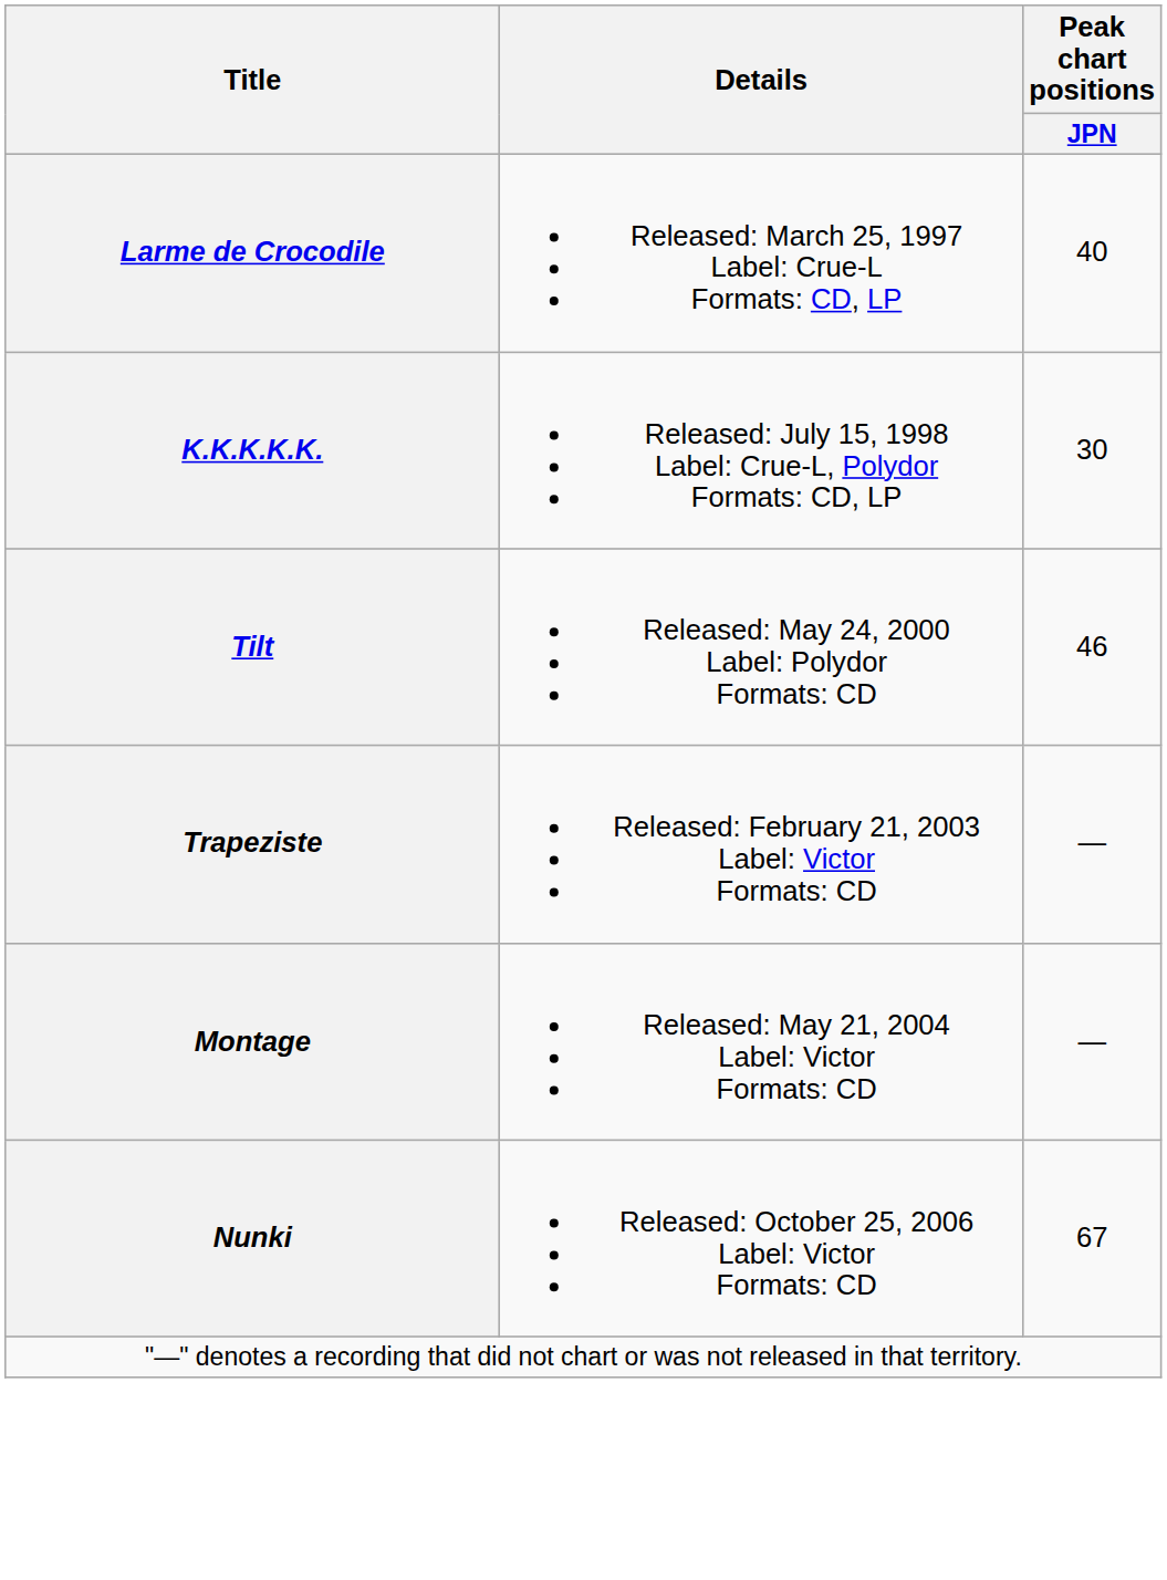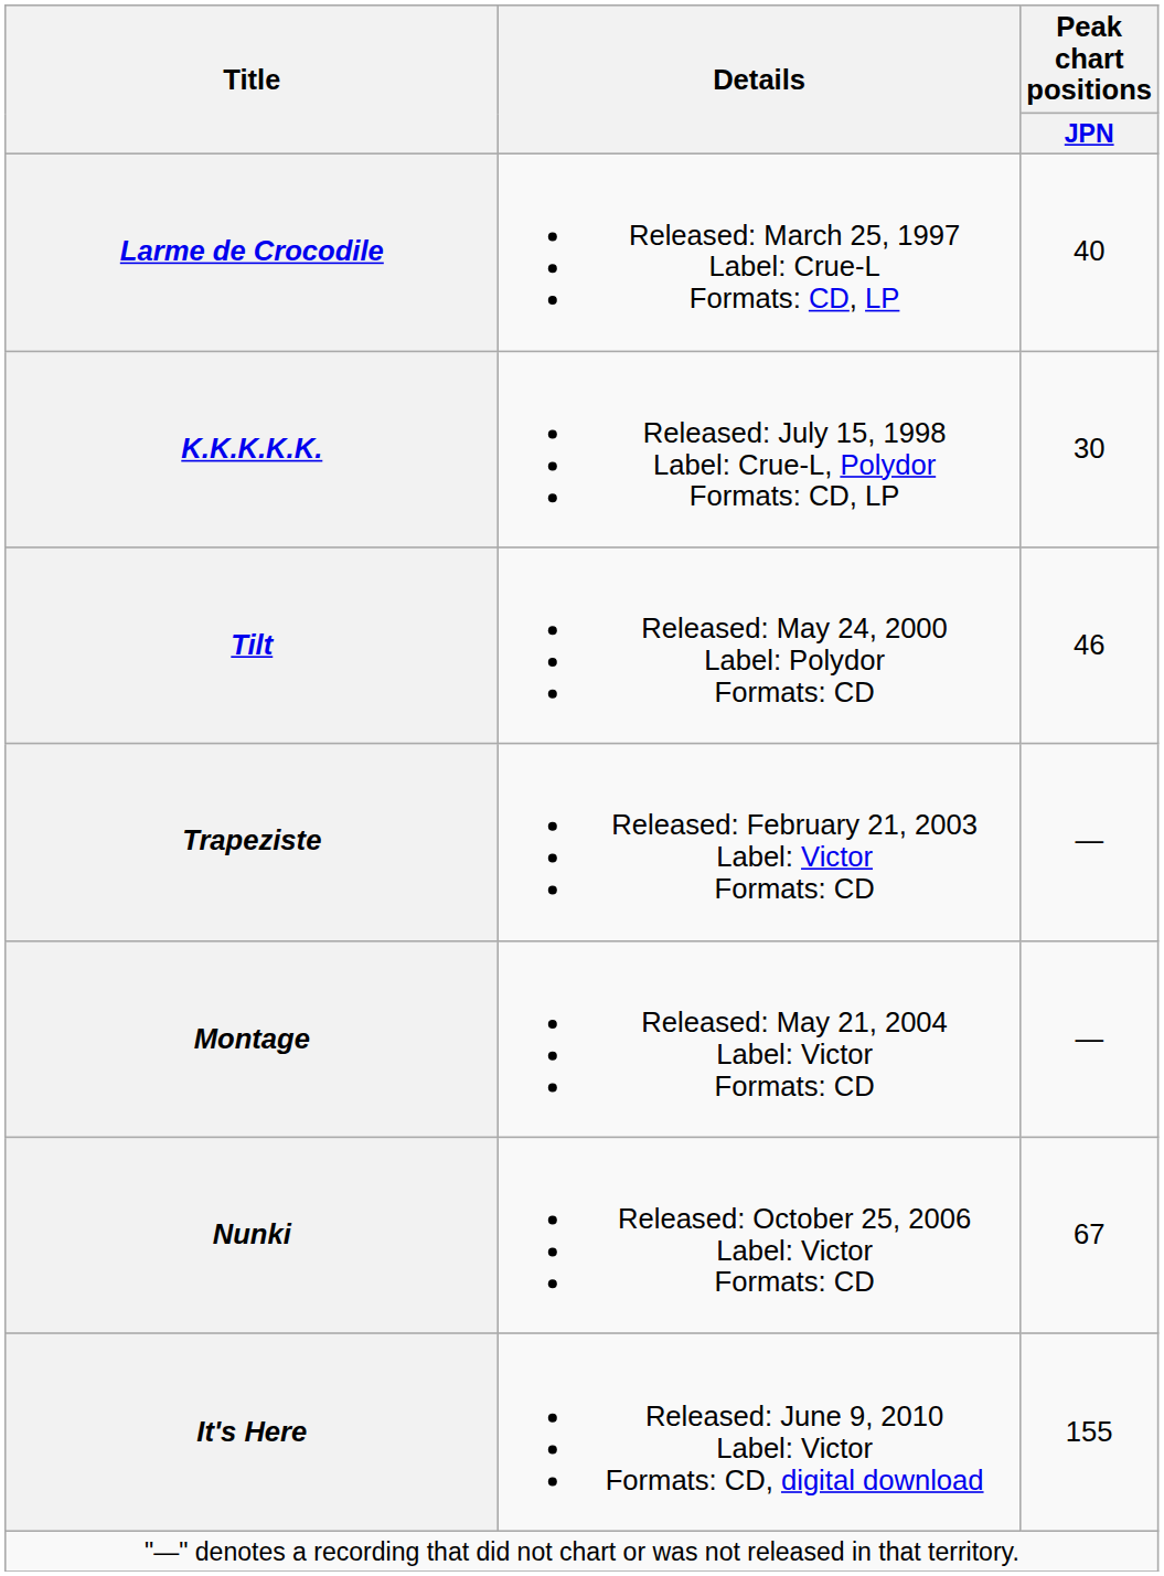+ row: It's Here | Released: June 9, 2010 Label: Victor Formats: CD, digital download | 155
